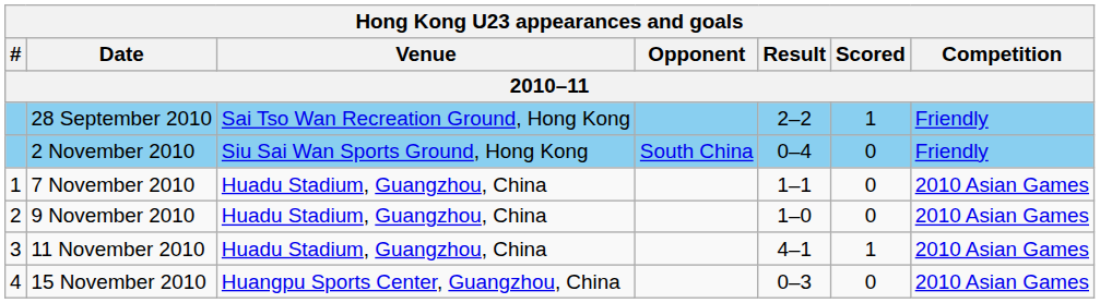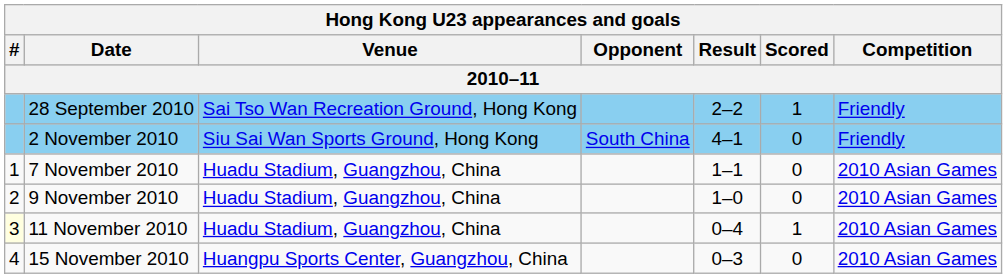2 November 2010 | Result: 0–4 -> 4–1
11 November 2010 | #: no background -> lightyellow background
11 November 2010 | Result: 4–1 -> 0–4
